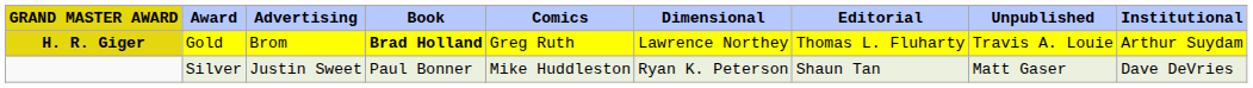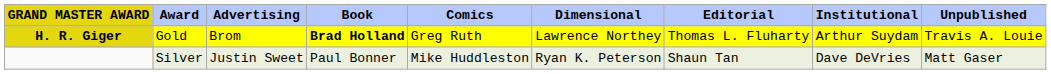columns swapped: Institutional <-> Unpublished
